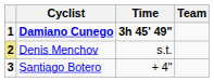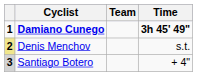columns swapped: Team <-> Time
Santiago Botero | column 1: no background -> lightgrey background
